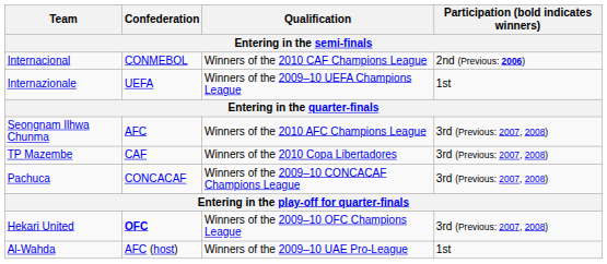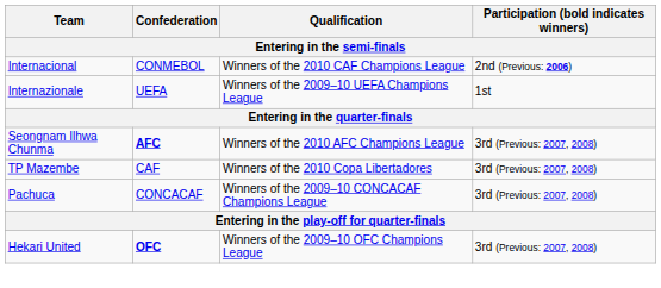Seongnam Ilhwa Chunma | Confederation: normal -> bold
- row: Al-Wahda | AFC (host) | Winners of the 2009–10 UAE Pro-League | 1st
